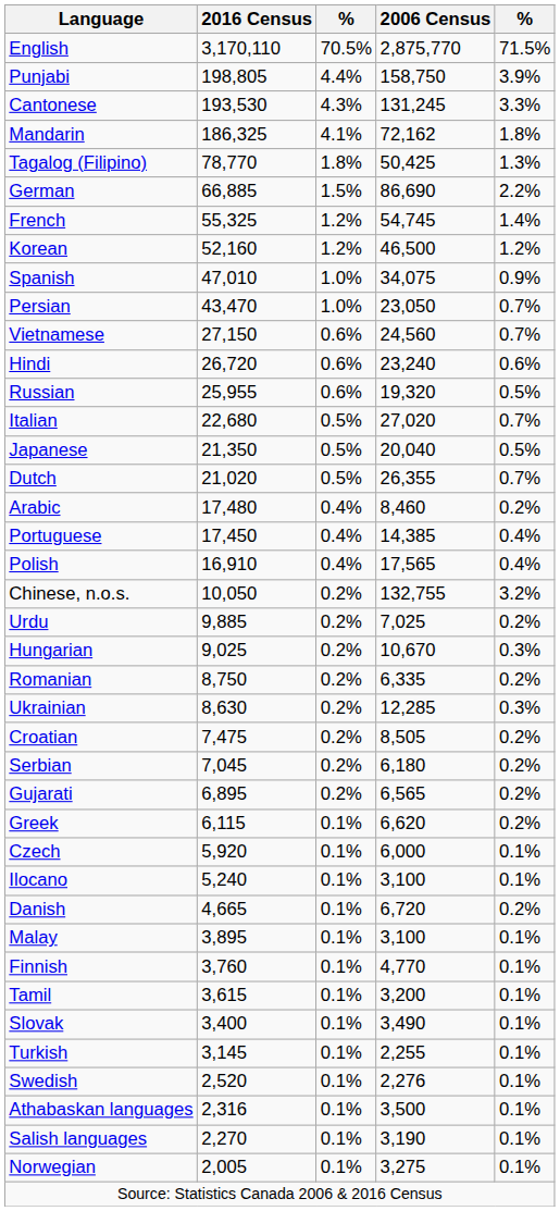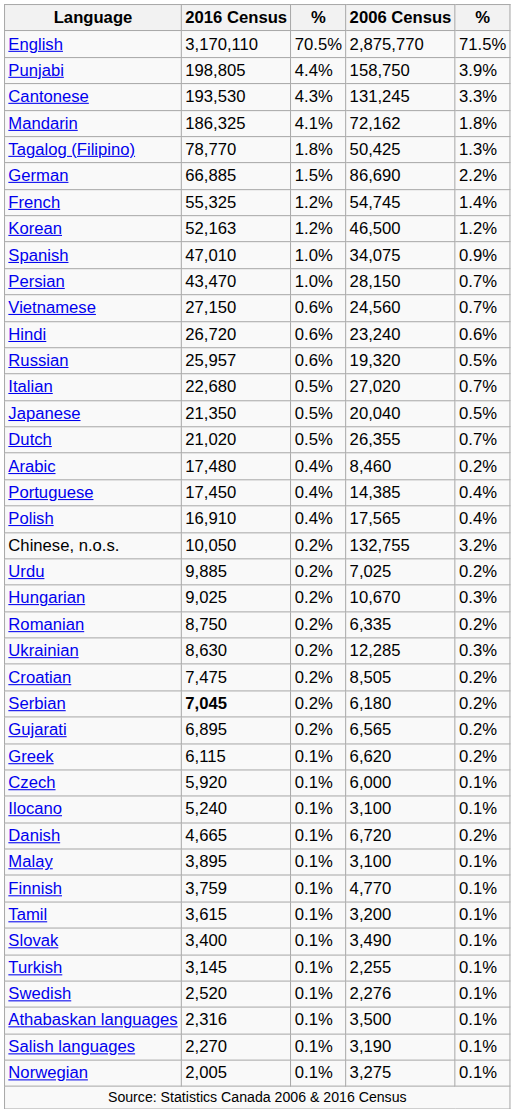Korean | 2016 Census: 52,160 -> 52,163
Persian | 2006 Census: 23,050 -> 28,150
Russian | 2016 Census: 25,955 -> 25,957
Serbian | 2016 Census: normal -> bold
Finnish | 2016 Census: 3,760 -> 3,759
